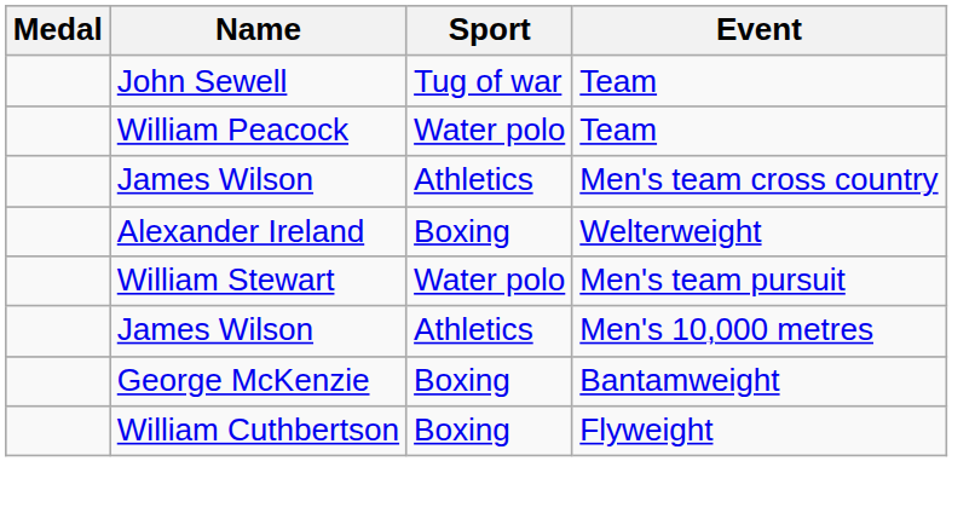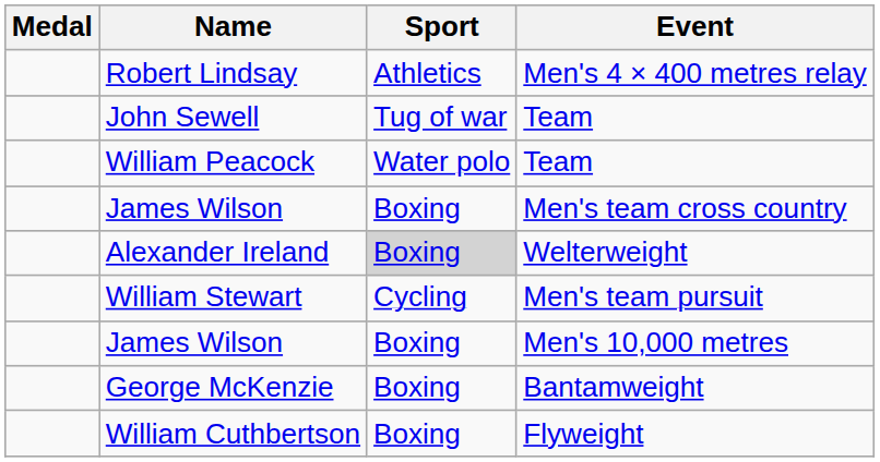+ row: Robert Lindsay | Athletics | Men's 4 × 400 metres relay
James Wilson / Men's team cross country | Sport: Athletics -> Boxing
Alexander Ireland | Sport: no background -> lightgrey background
William Stewart | Sport: Water polo -> Cycling
James Wilson / Men's 10,000 metres | Sport: Athletics -> Boxing
